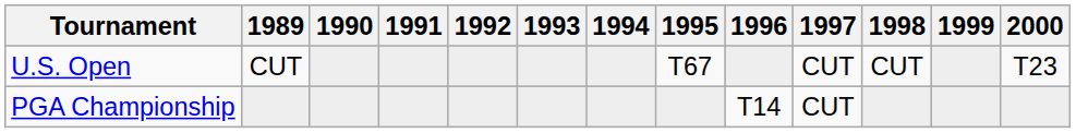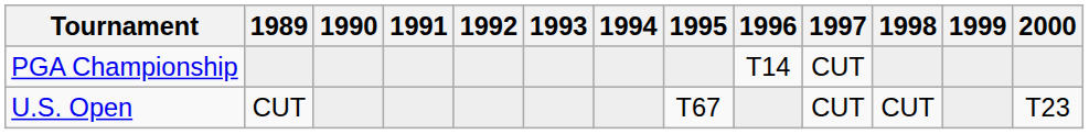rows swapped: U.S. Open <-> PGA Championship
